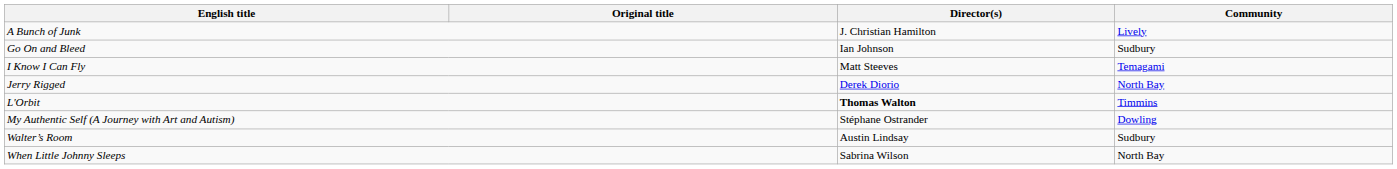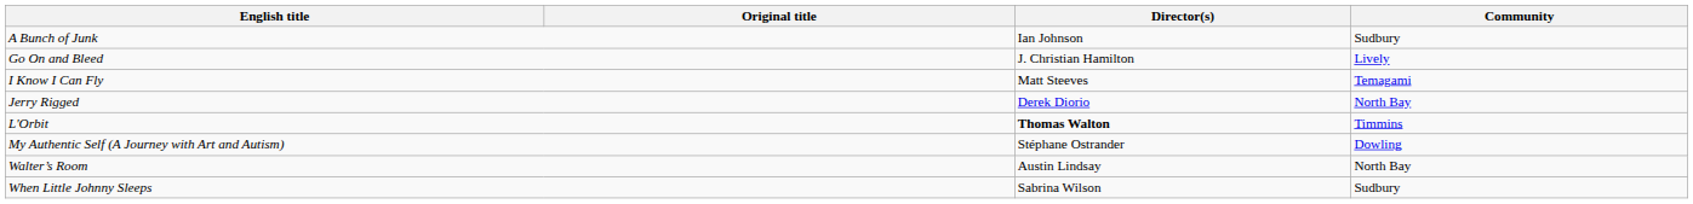A Bunch of Junk | Director(s): J. Christian Hamilton -> Ian Johnson
A Bunch of Junk | Community: Lively -> Sudbury
Go On and Bleed | Director(s): Ian Johnson -> J. Christian Hamilton
Go On and Bleed | Community: Sudbury -> Lively
Walter’s Room | Community: Sudbury -> North Bay
When Little Johnny Sleeps | Community: North Bay -> Sudbury
